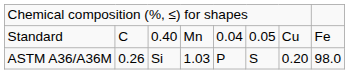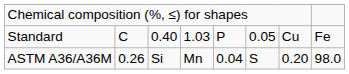Standard | column 4: Mn -> 1.03
Standard | column 5: 0.04 -> P
ASTM A36/A36M | column 4: 1.03 -> Mn
ASTM A36/A36M | column 5: P -> 0.04
